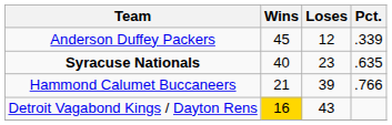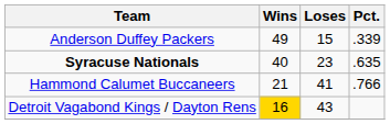Anderson Duffey Packers | Wins: 45 -> 49
Anderson Duffey Packers | Loses: 12 -> 15
Hammond Calumet Buccaneers | Loses: 39 -> 41
